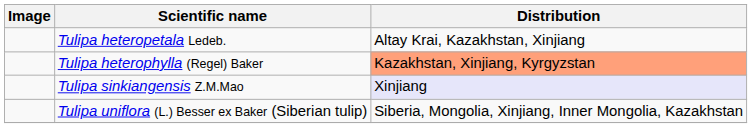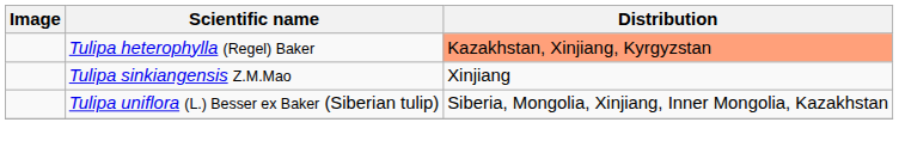- row: Tulipa heteropetala Ledeb. | Altay Krai, Kazakhstan, Xinjiang
Tulipa sinkiangensis Z.M.Mao | Distribution: lavender background -> no background
